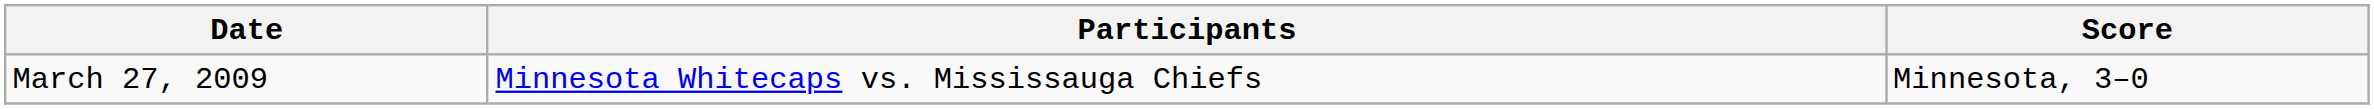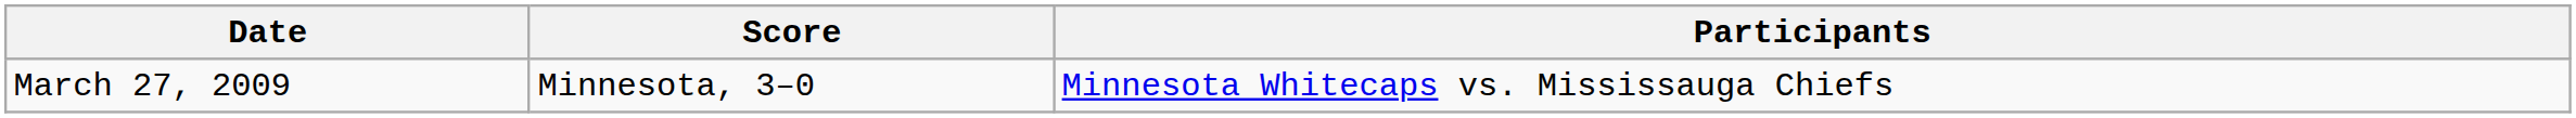columns swapped: Participants <-> Score
